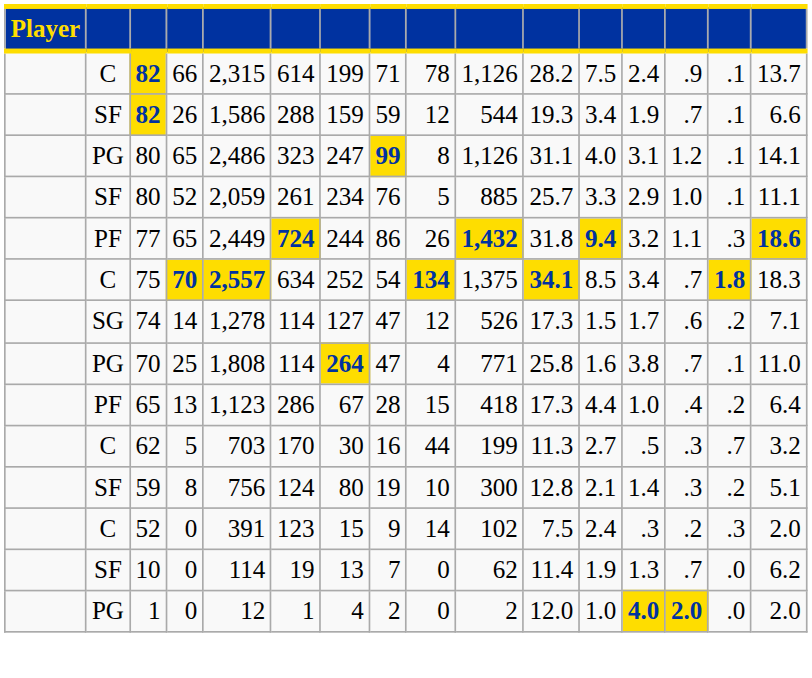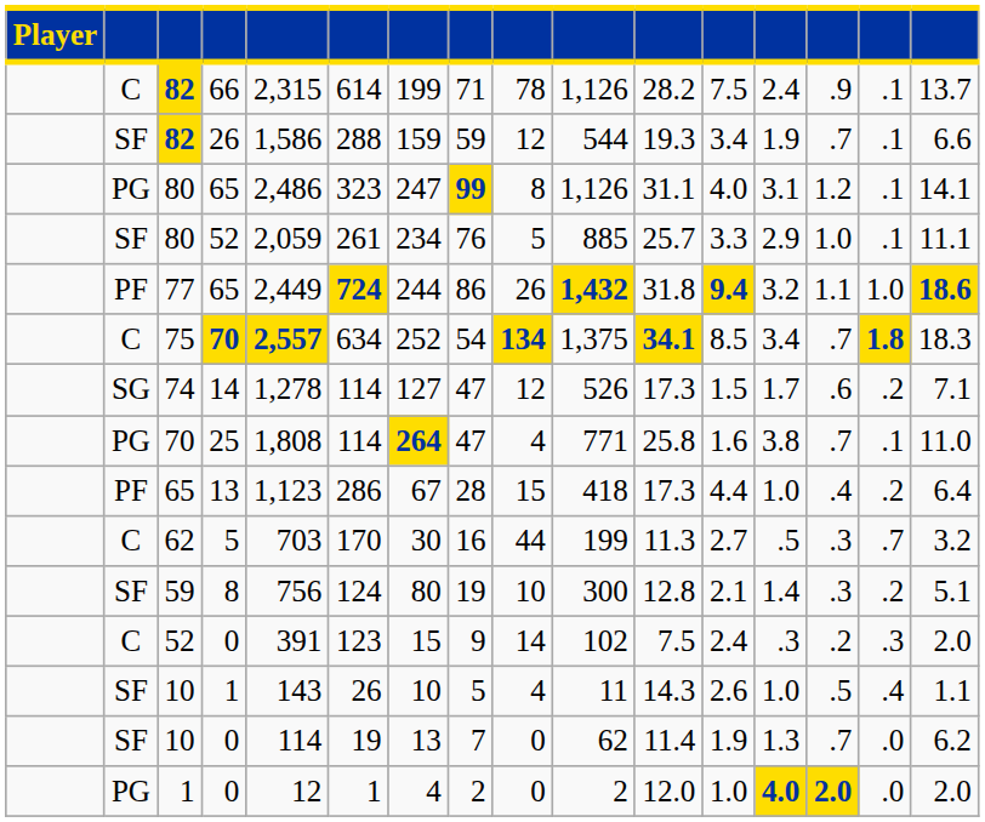77 | column 15: .3 -> 1.0
+ row: SF | 10 | 1 | 143 | 26 | 10 | 5 | 4 | 11 | 14.3 | 2.6 | 1.0 | .5 | .4 | 1.1
